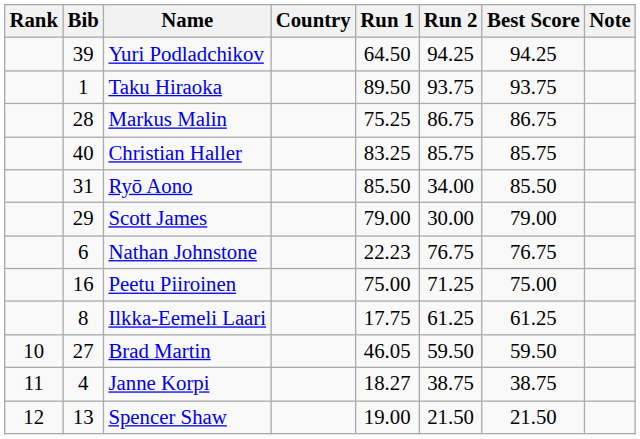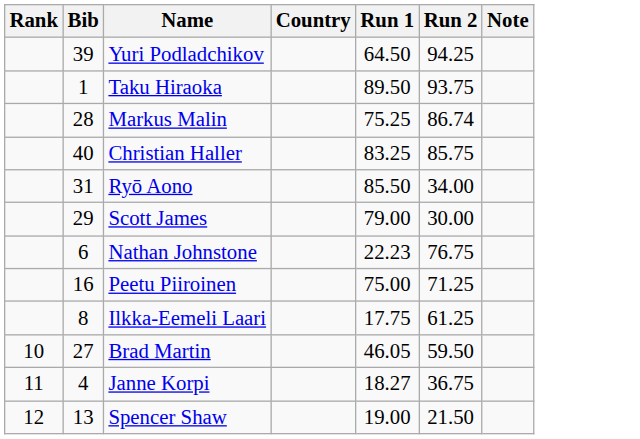- column: Best Score | 94.25 | 93.75 | 86.75 | 85.75 | 85.50 | 79.00 | 76.75 | 75.00 | 61.25 | 59.50 | 38.75 | 21.50
Markus Malin | Run 2: 86.75 -> 86.74
Janne Korpi | Run 2: 38.75 -> 36.75
